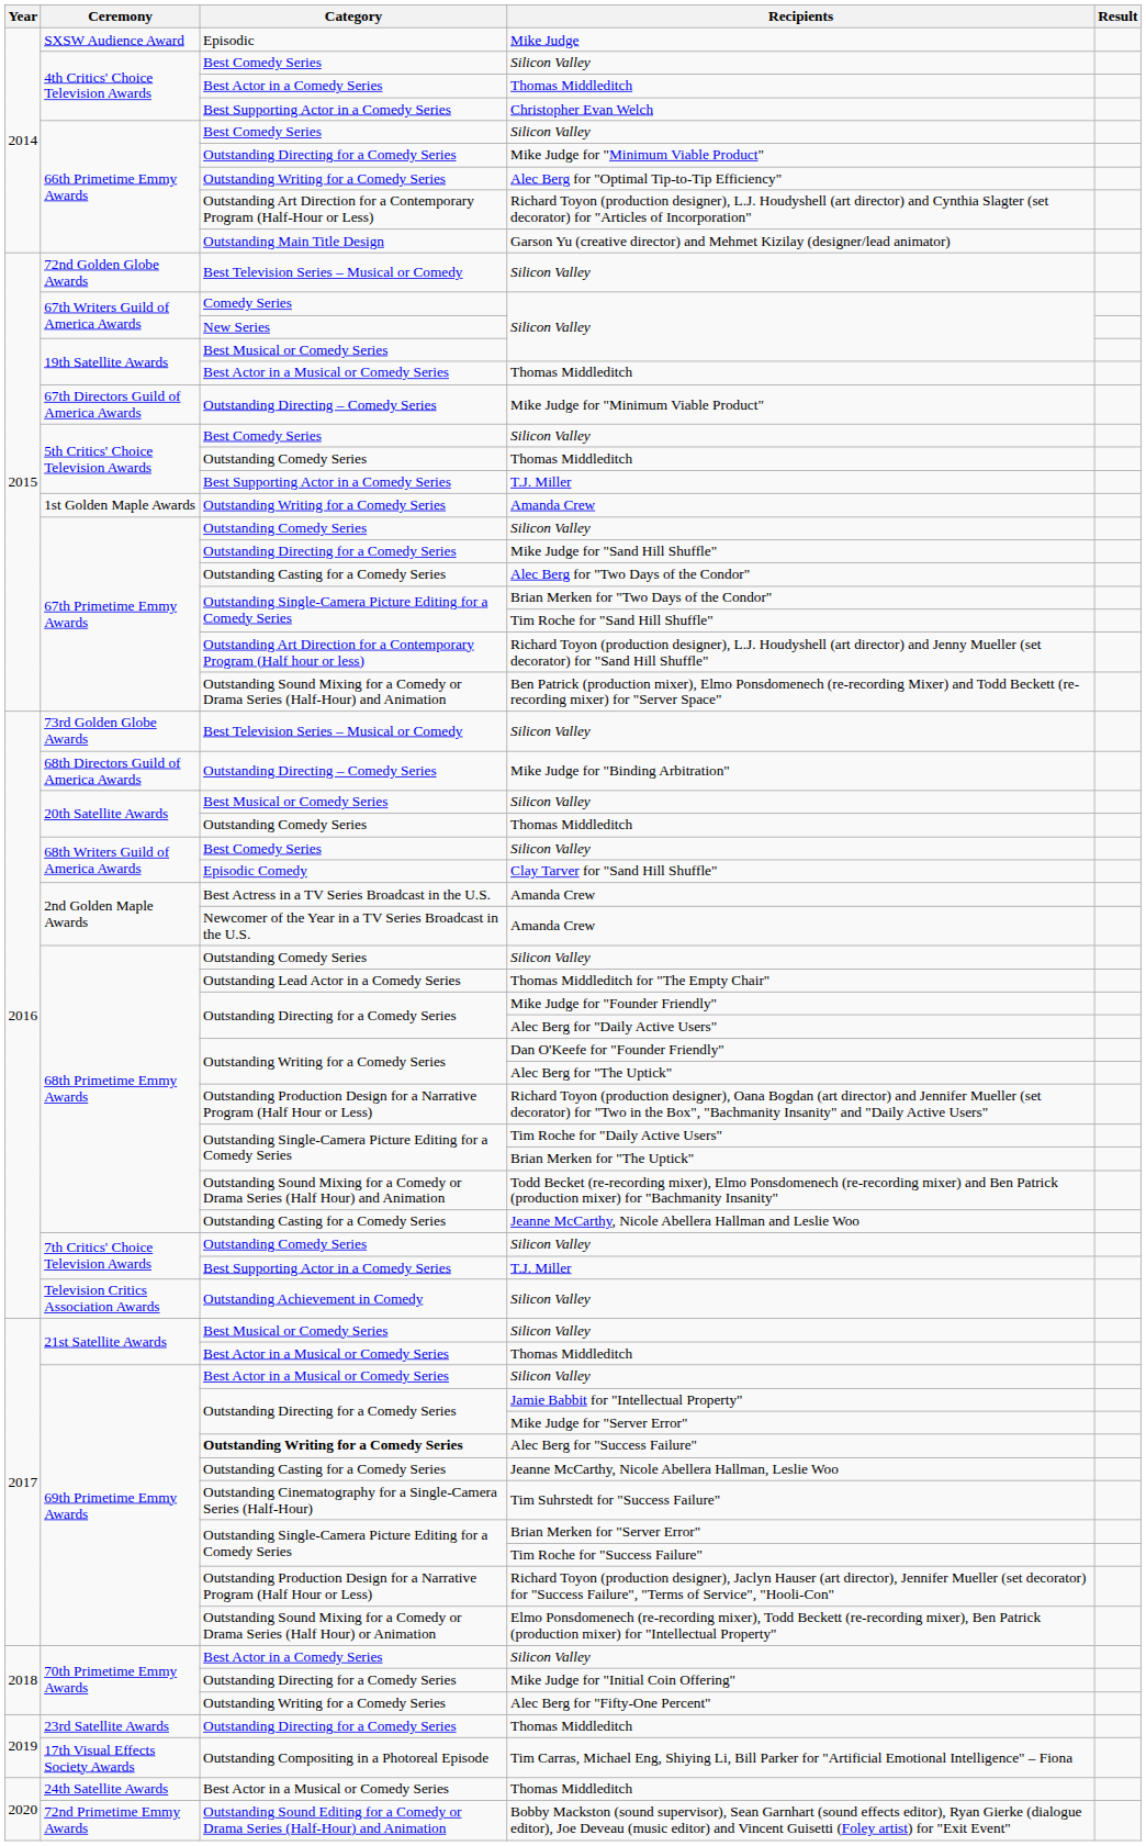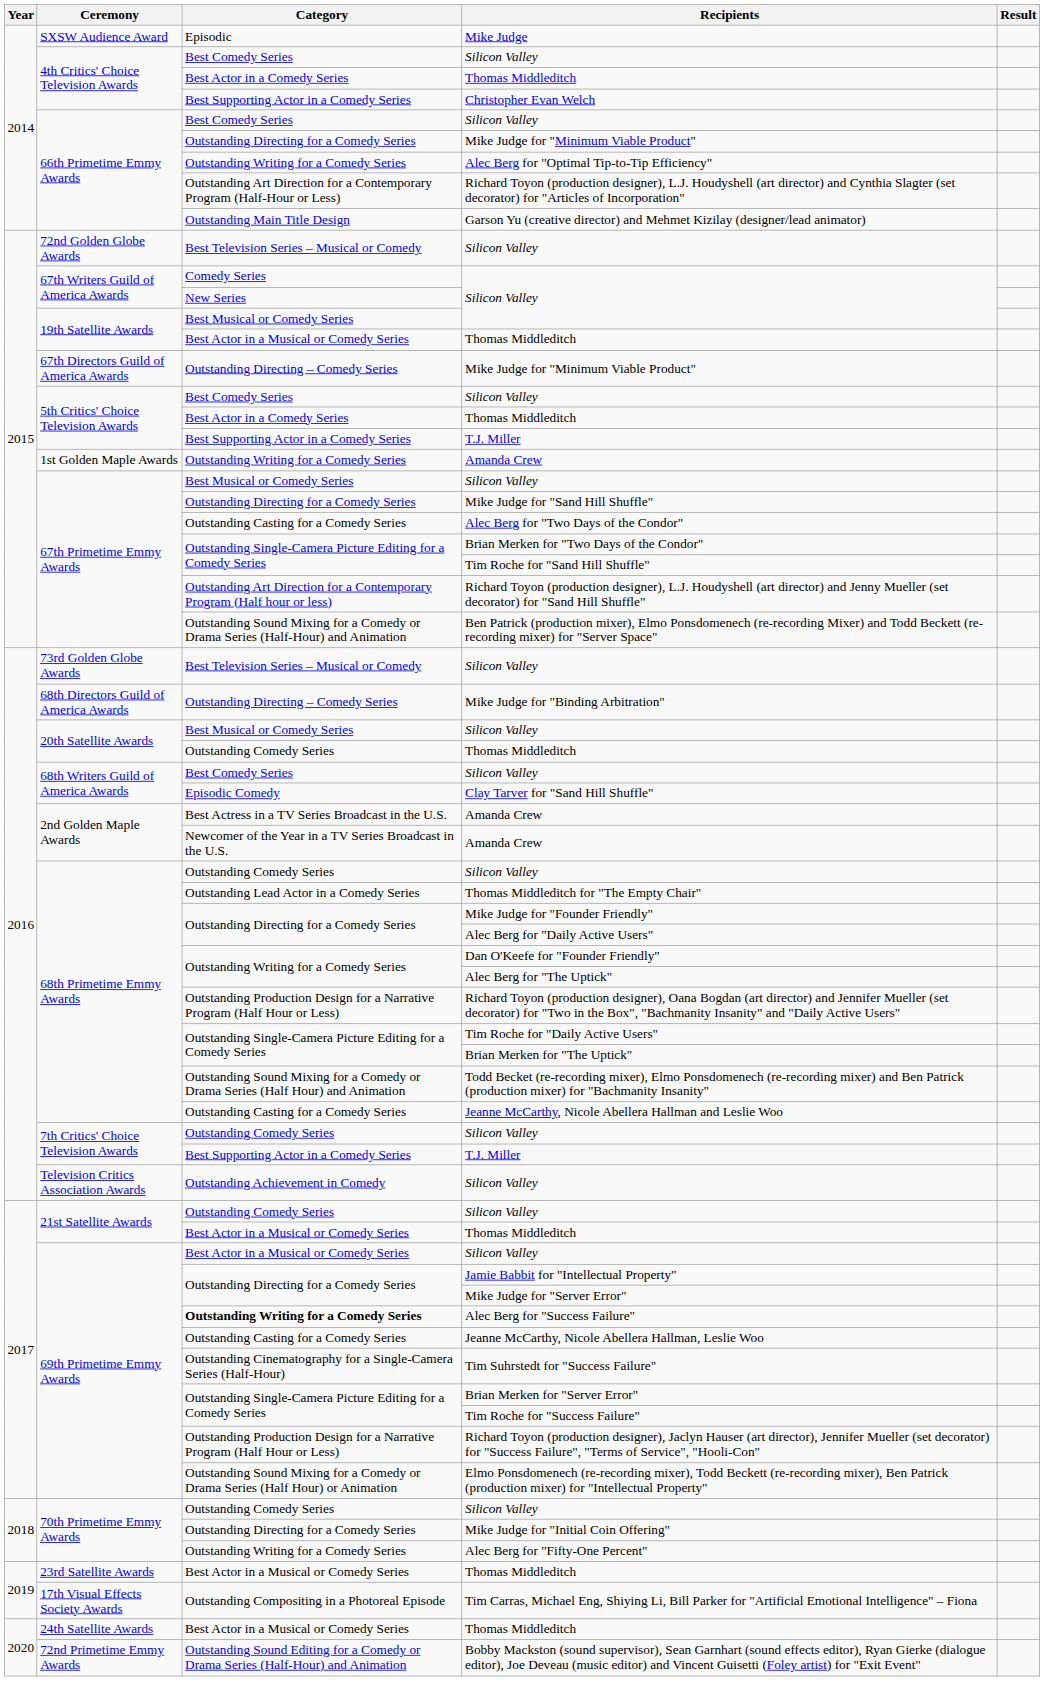5th Critics' Choice Television Awards / Thomas Middleditch | Category: Outstanding Comedy Series -> Best Actor in a Comedy Series
67th Primetime Emmy Awards / Silicon Valley | Category: Outstanding Comedy Series -> Best Musical or Comedy Series
21st Satellite Awards / Silicon Valley | Category: Best Musical or Comedy Series -> Outstanding Comedy Series
70th Primetime Emmy Awards / Silicon Valley | Category: Best Actor in a Comedy Series -> Outstanding Comedy Series
23rd Satellite Awards / Thomas Middleditch | Category: Outstanding Directing for a Comedy Series -> Best Actor in a Musical or Comedy Series
